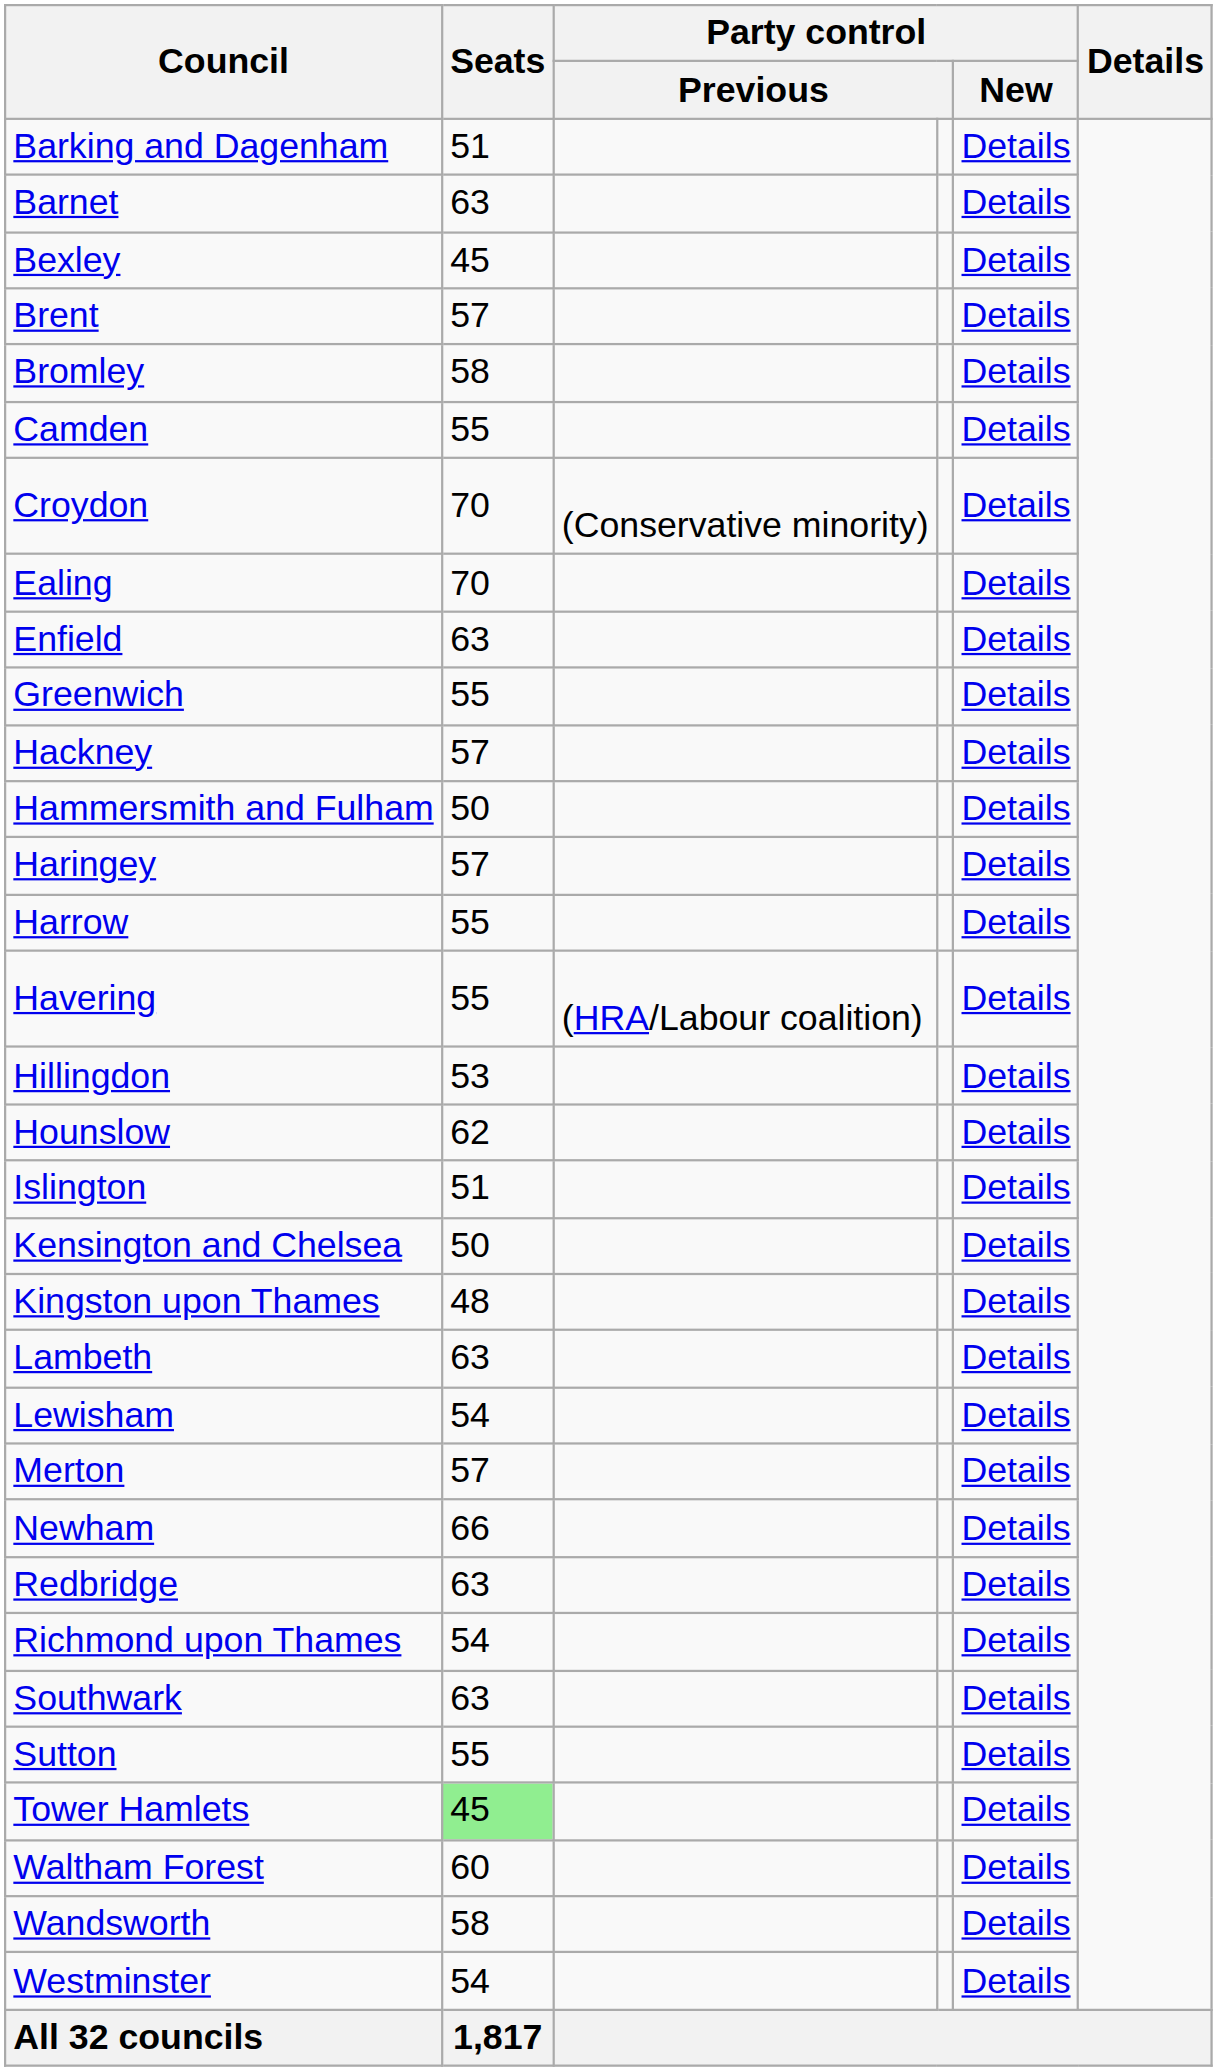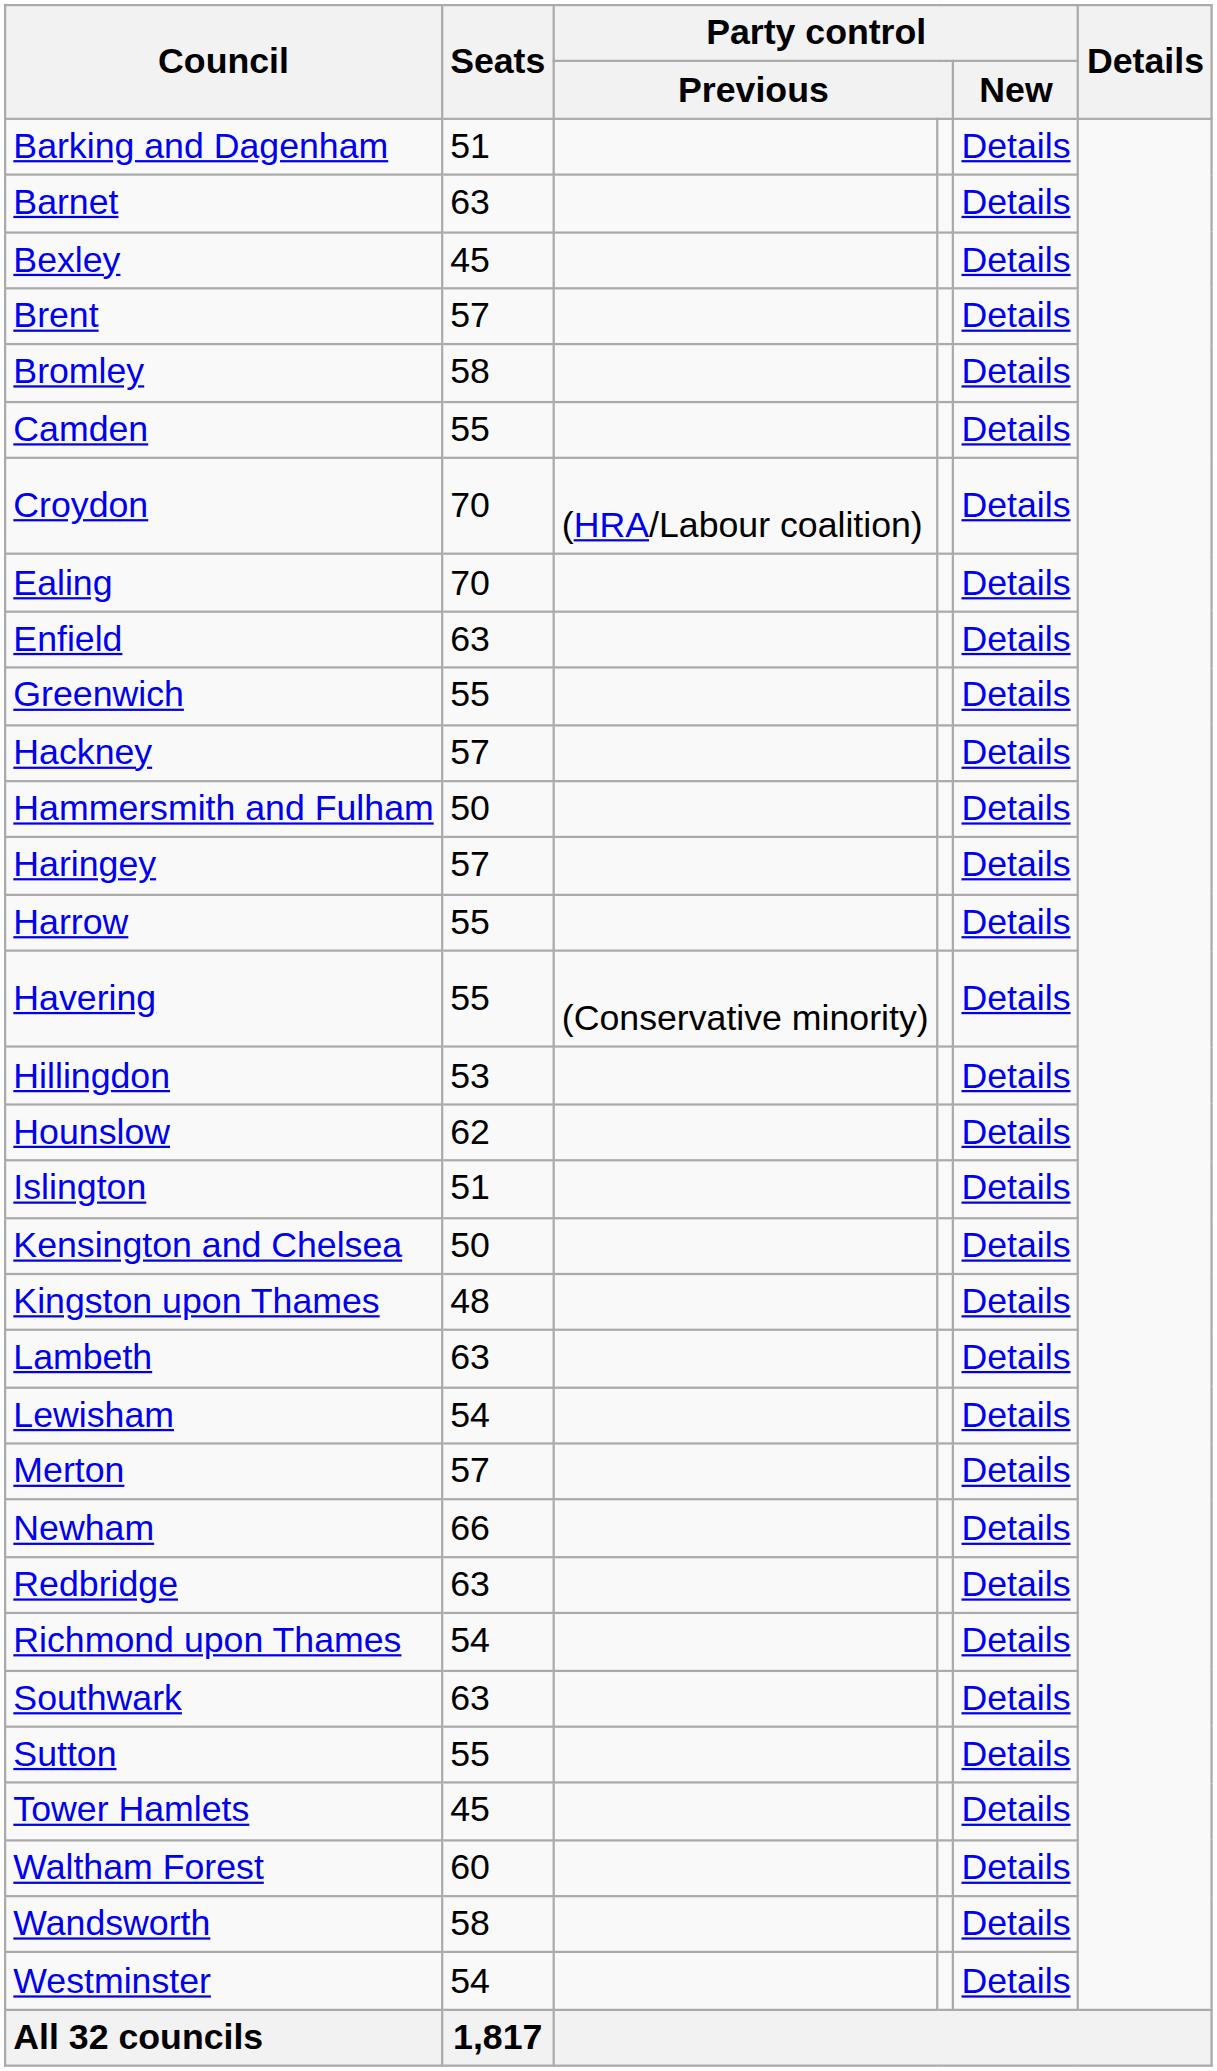Croydon | column 3: (Conservative minority) -> (HRA/Labour coalition)
Havering | column 3: (HRA/Labour coalition) -> (Conservative minority)
Tower Hamlets | Seats: lightgreen background -> no background
